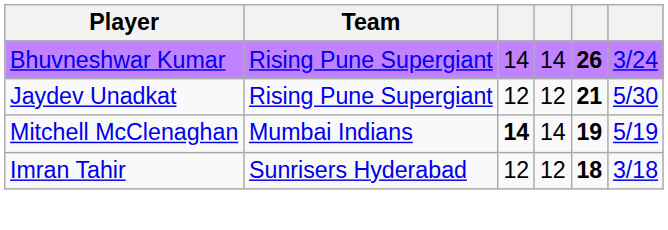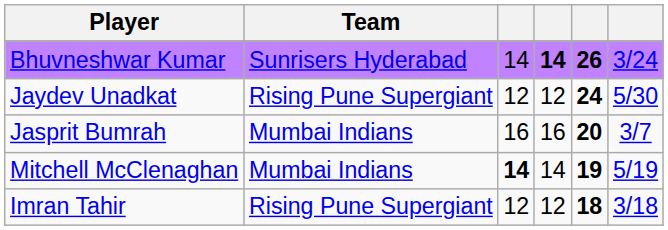Bhuvneshwar Kumar | Team: Rising Pune Supergiant -> Sunrisers Hyderabad
Bhuvneshwar Kumar | column 4: normal -> bold
Jaydev Unadkat | column 5: 21 -> 24
+ row: Jasprit Bumrah | Mumbai Indians | 16 | 16 | 20 | 3/7
Imran Tahir | Team: Sunrisers Hyderabad -> Rising Pune Supergiant
